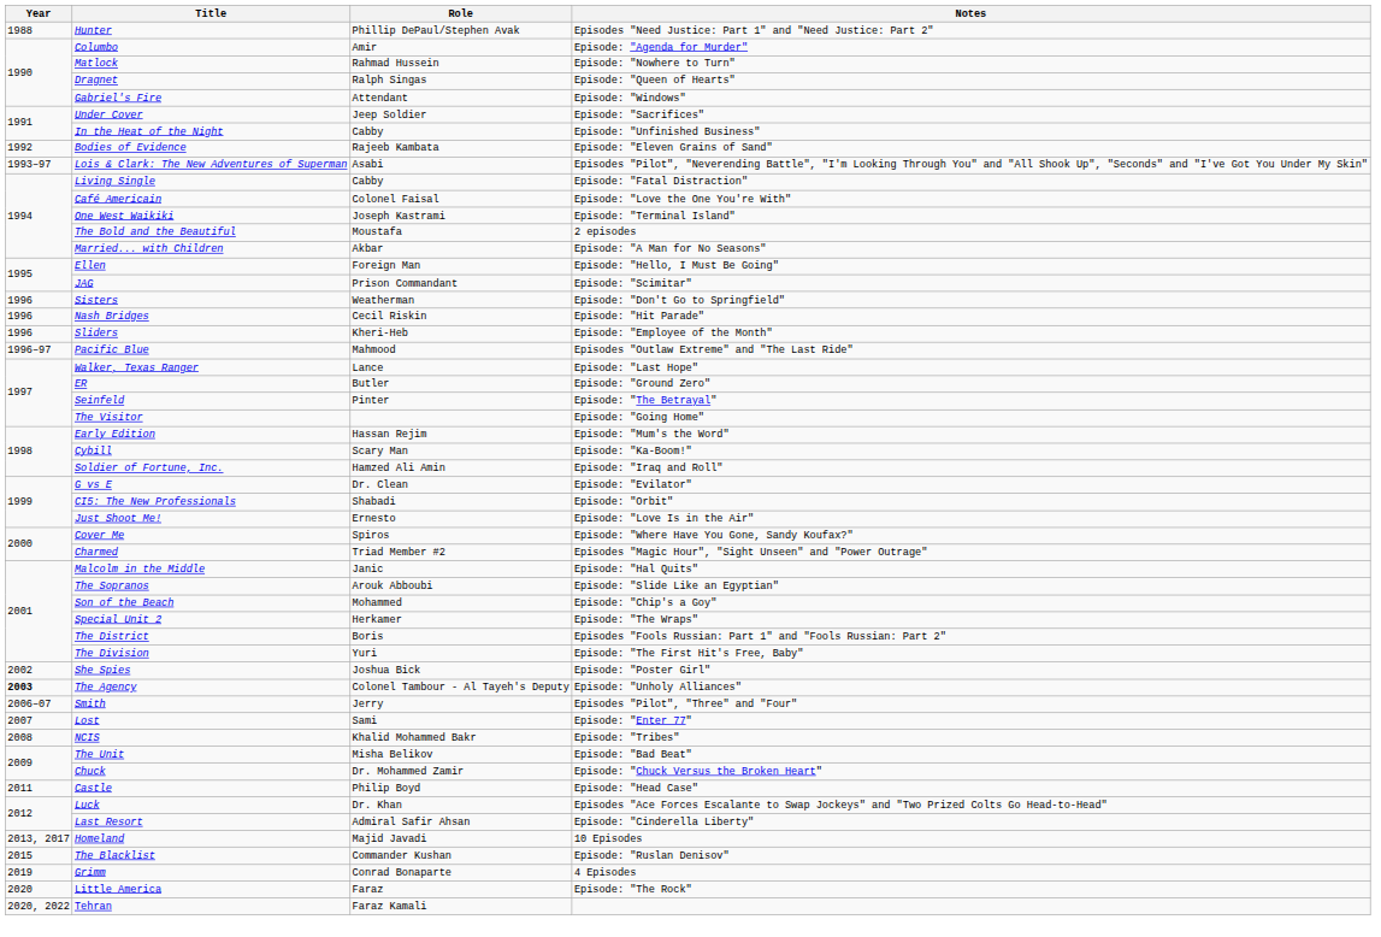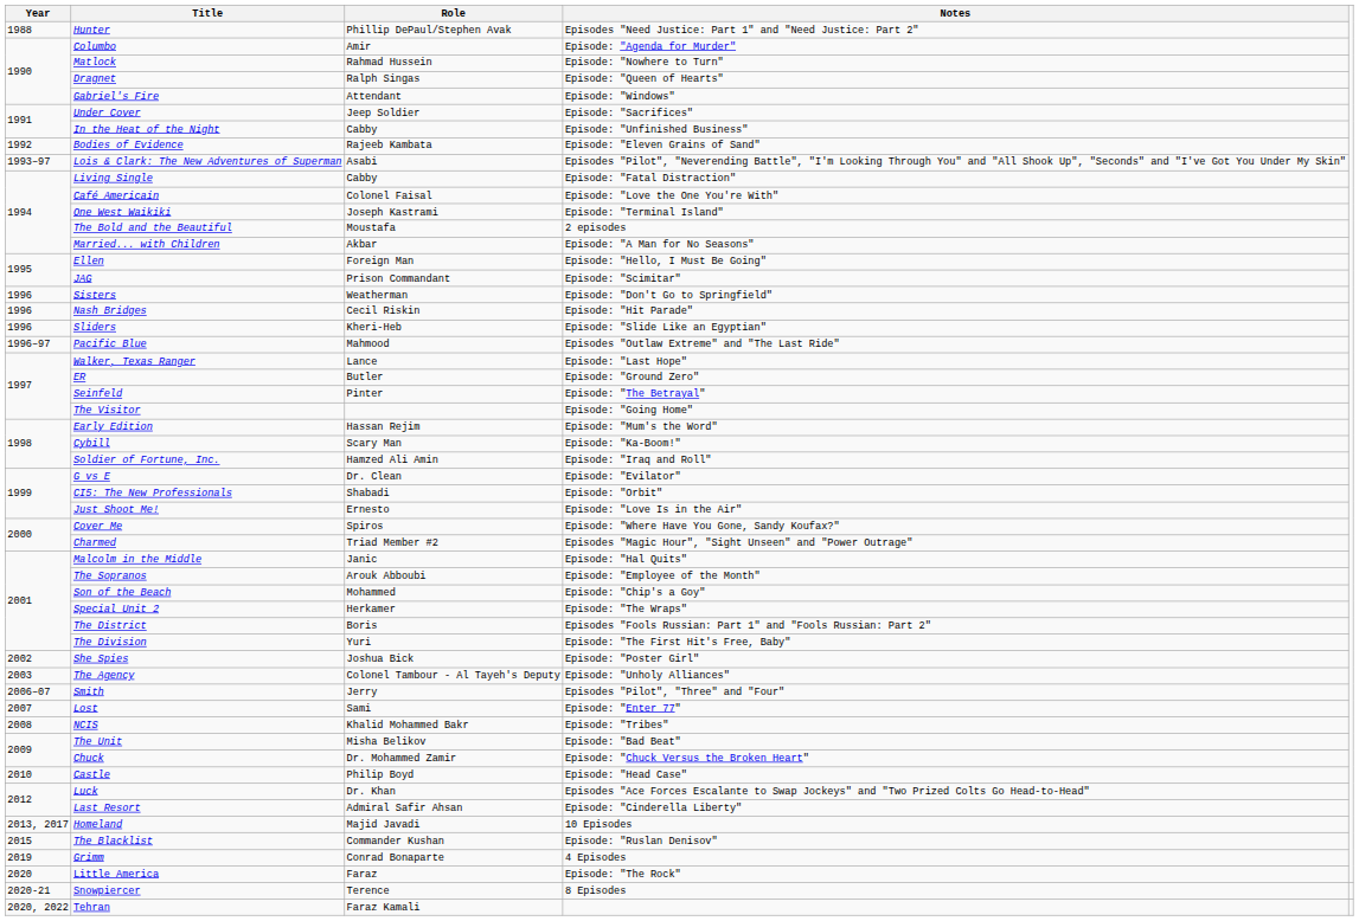Sliders | Notes: Episode: "Employee of the Month" -> Episode: "Slide Like an Egyptian"
The Sopranos | Notes: Episode: "Slide Like an Egyptian" -> Episode: "Employee of the Month"
The Agency | Year: bold -> normal
Castle | Year: 2011 -> 2010
+ row: 2020-21 | Snowpiercer | Terence | 8 Episodes
